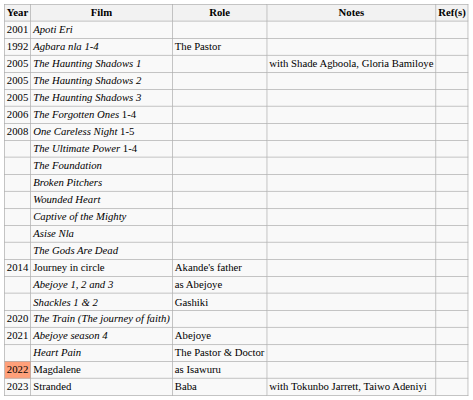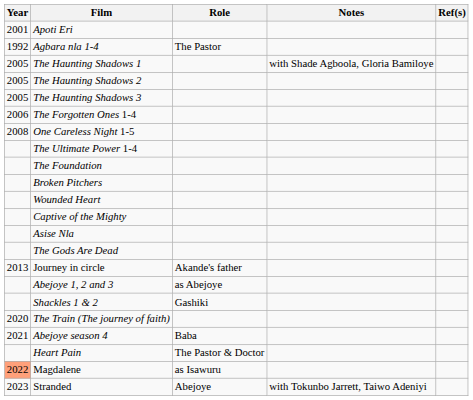Journey in circle | Year: 2014 -> 2013
Abejoye season 4 | Role: Abejoye -> Baba
Stranded | Role: Baba -> Abejoye
